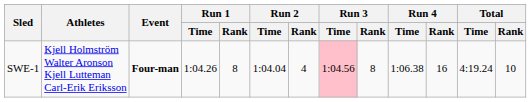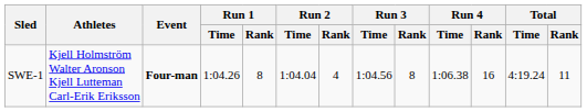SWE-1 | Run 3 / Time: pink background -> no background
SWE-1 | Total / Rank: 10 -> 11
